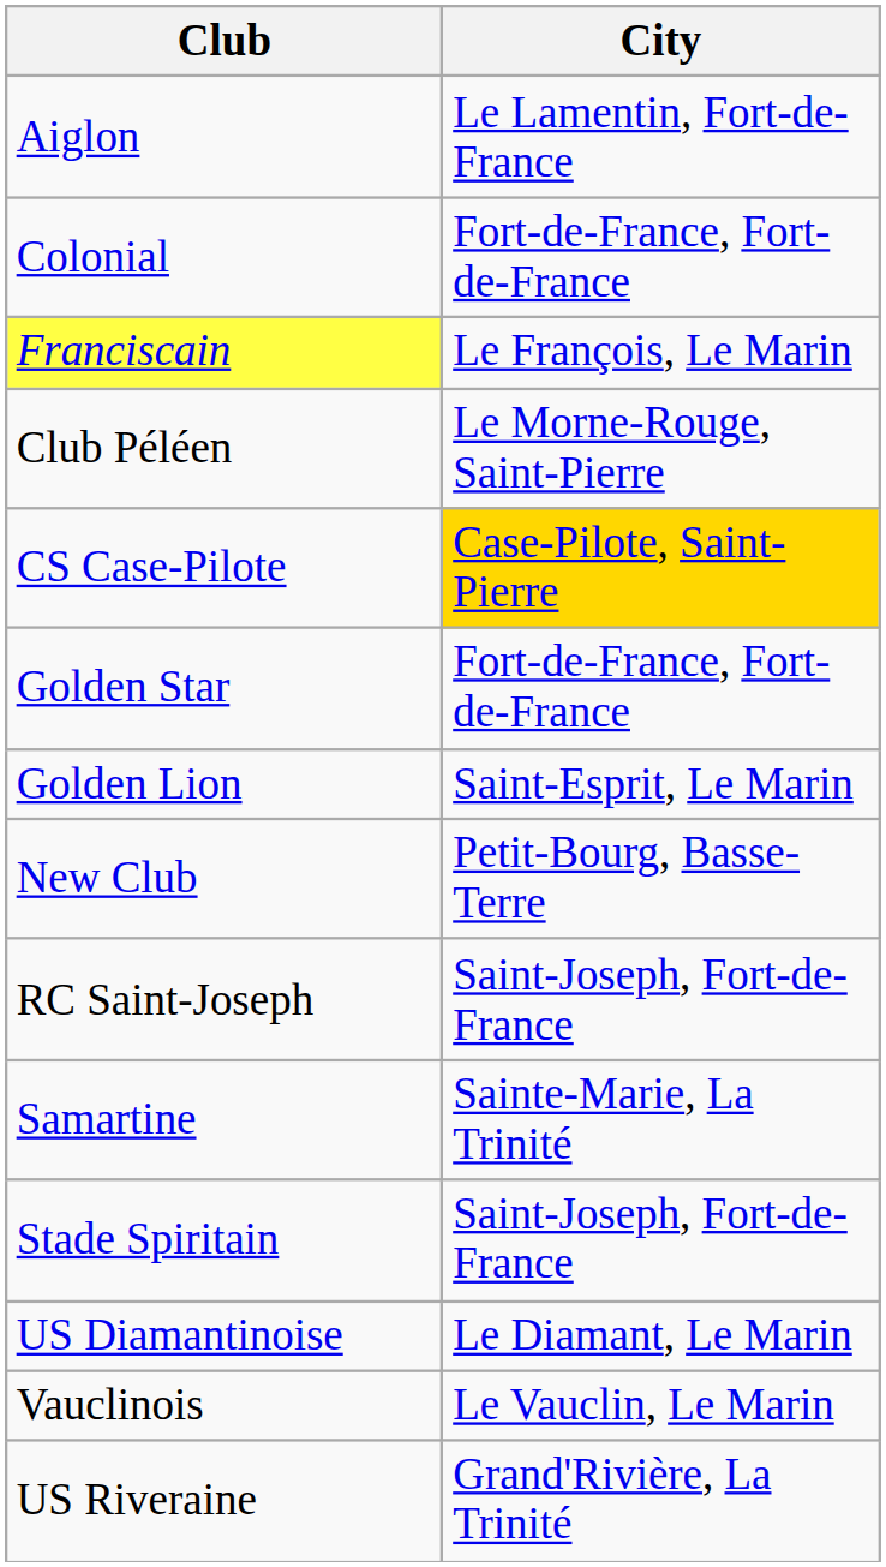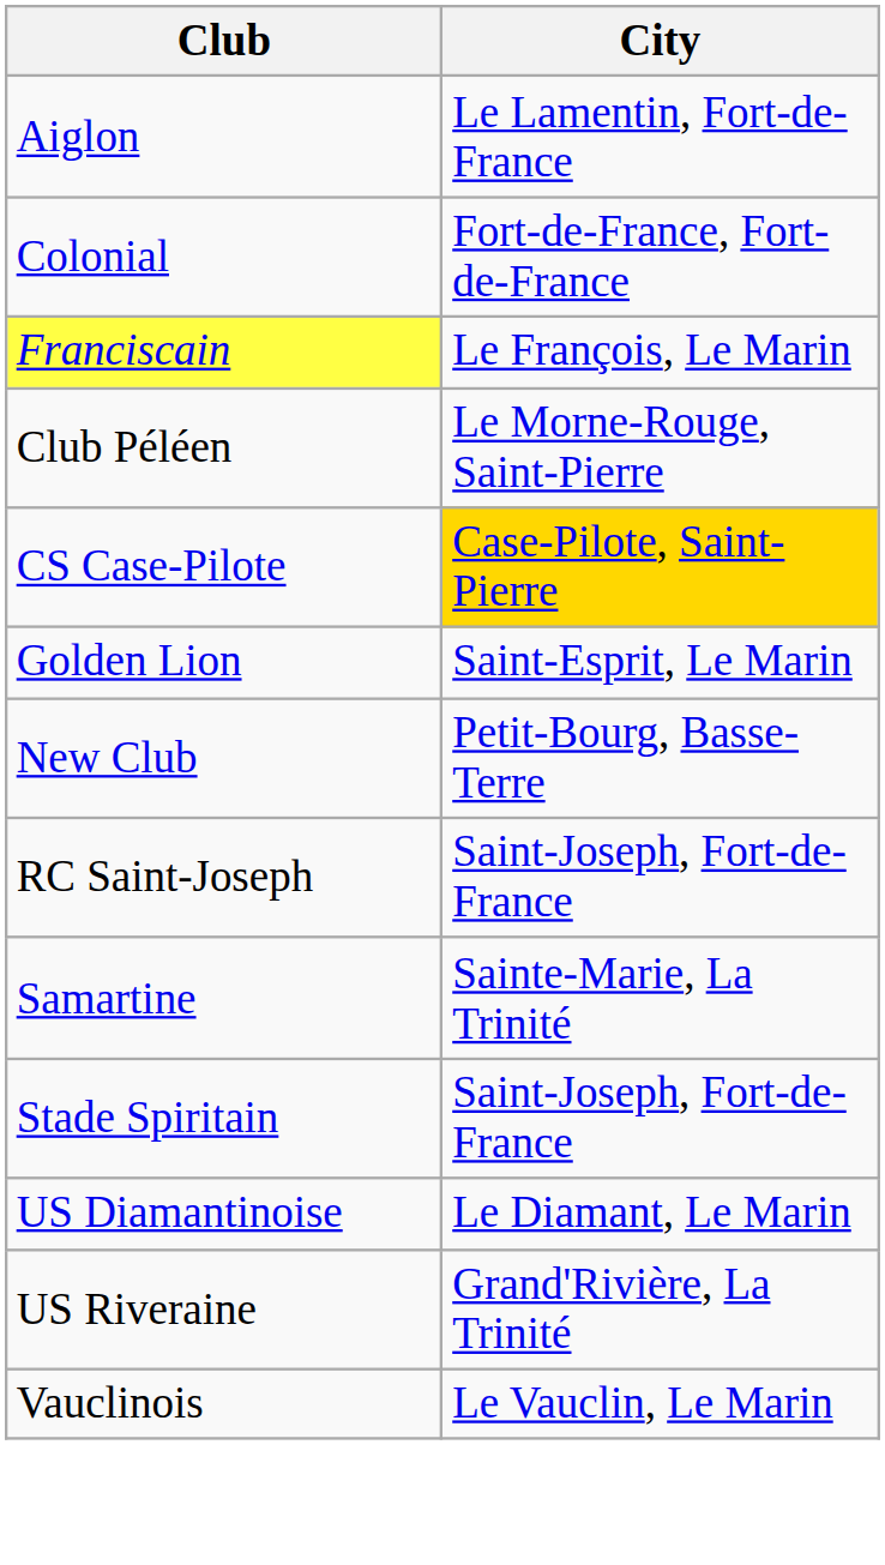- row: Golden Star | Fort-de-France, Fort-de-France
rows swapped: US Riveraine <-> Vauclinois
